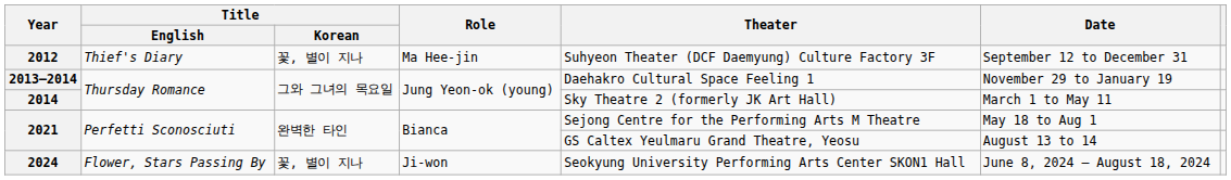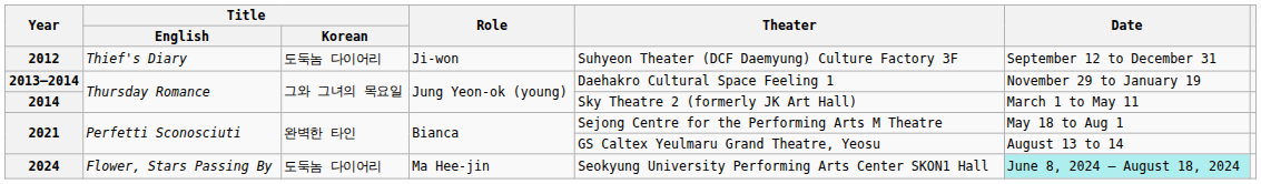2012 | Title / Korean: 꽃, 별이 지나 -> 도둑놈 다이어리
2012 | Role: Ma Hee-jin -> Ji-won
2024 | Title / Korean: 꽃, 별이 지나 -> 도둑놈 다이어리
2024 | Role: Ji-won -> Ma Hee-jin
2024 | Date: no background -> paleturquoise background
